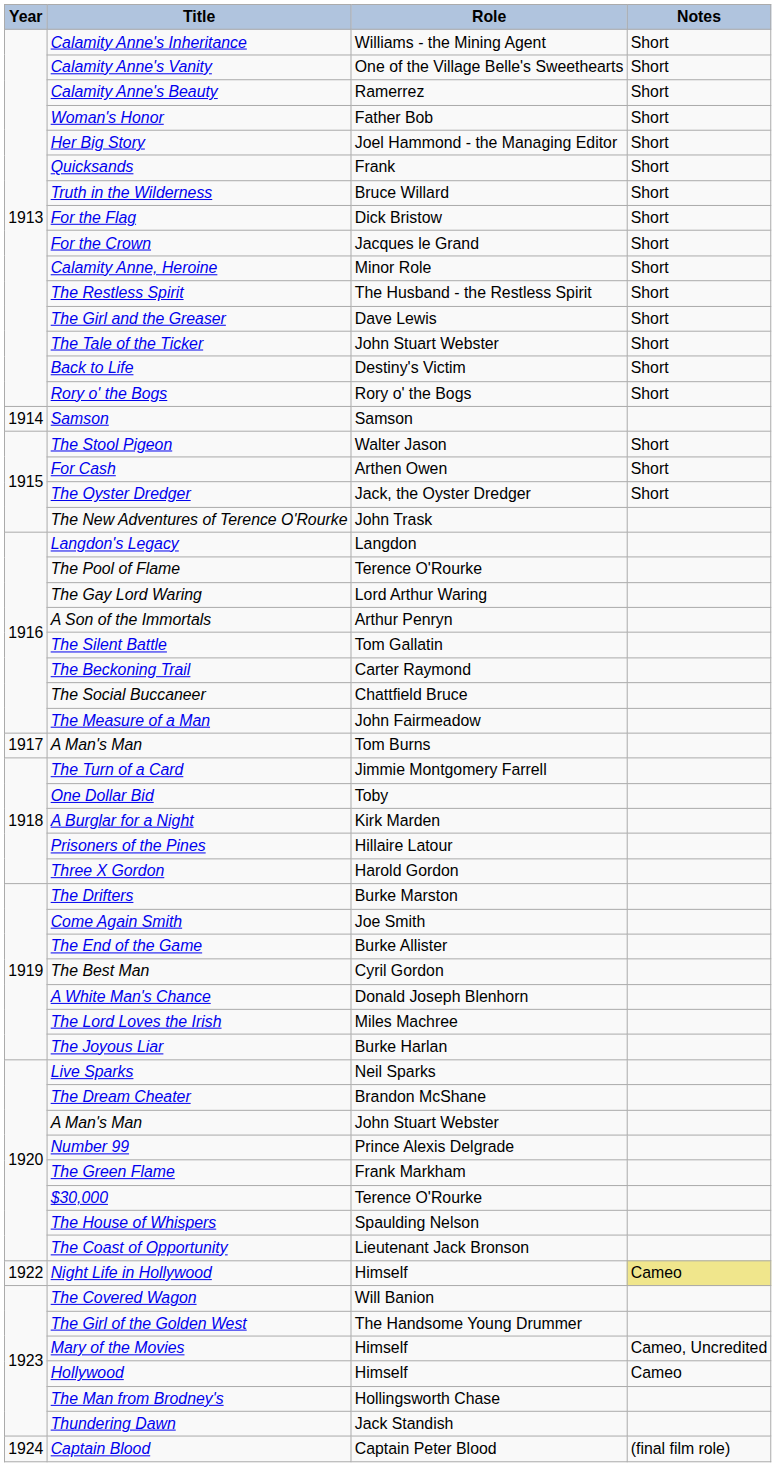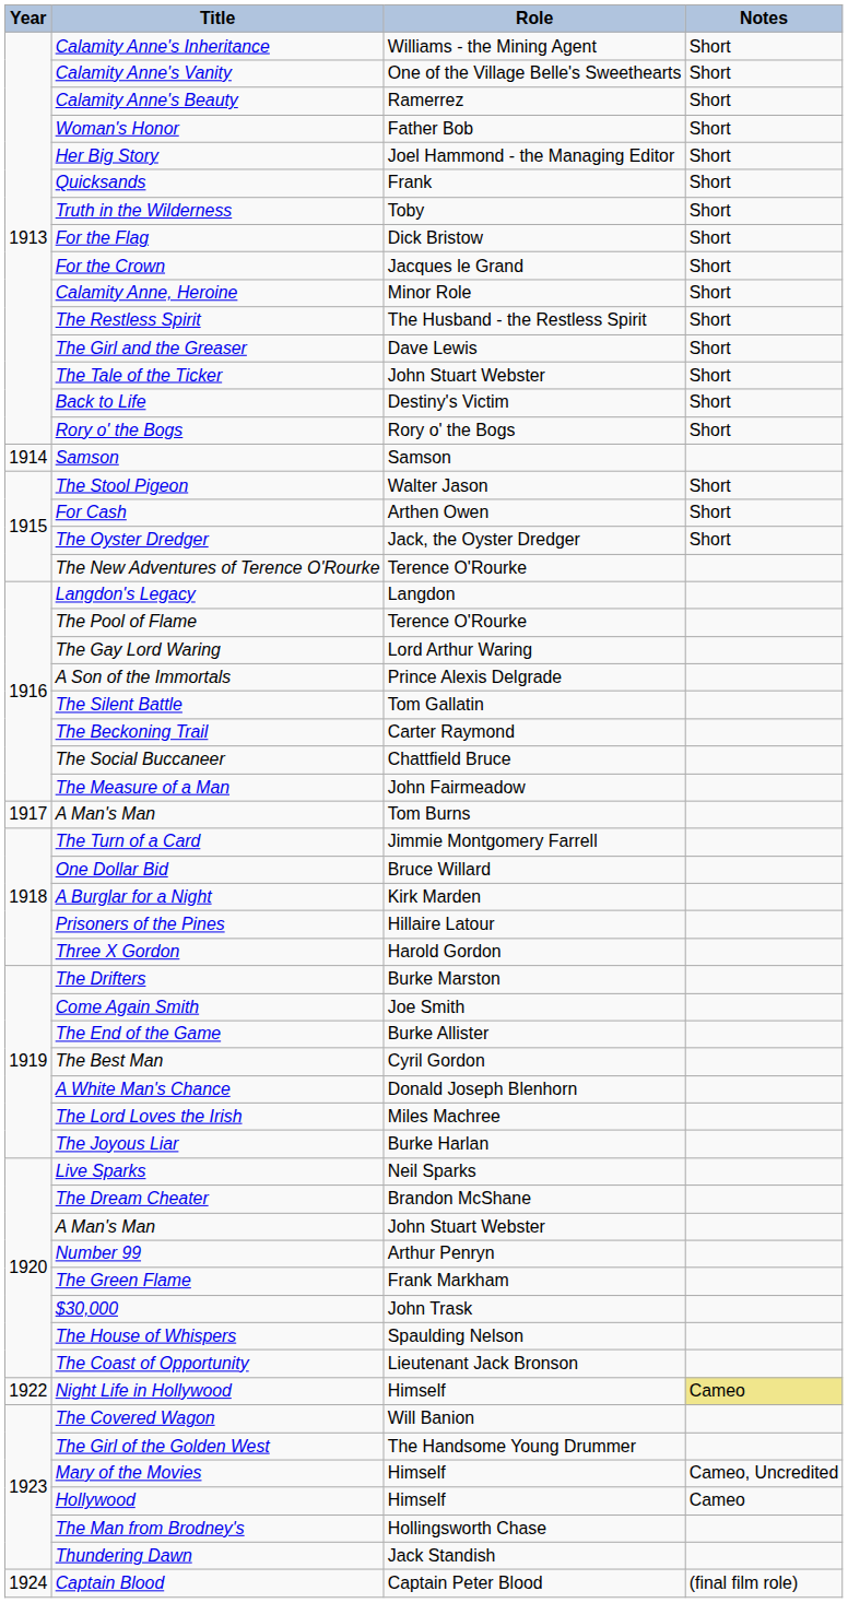Truth in the Wilderness | Role: Bruce Willard -> Toby
The New Adventures of Terence O'Rourke | Role: John Trask -> Terence O'Rourke
A Son of the Immortals | Role: Arthur Penryn -> Prince Alexis Delgrade
One Dollar Bid | Role: Toby -> Bruce Willard
Number 99 | Role: Prince Alexis Delgrade -> Arthur Penryn
$30,000 | Role: Terence O'Rourke -> John Trask
